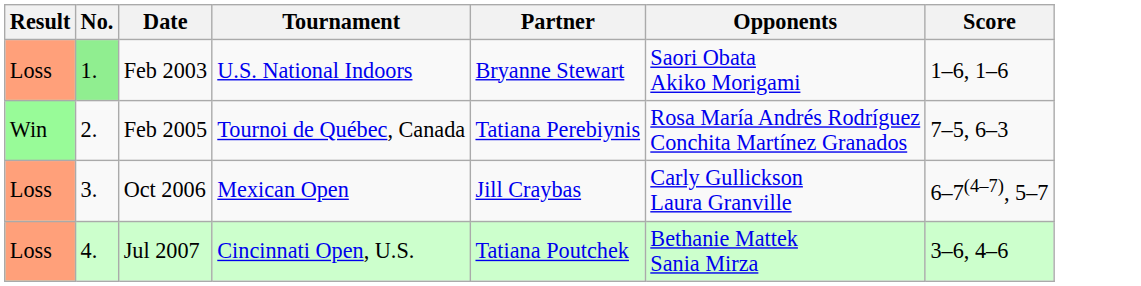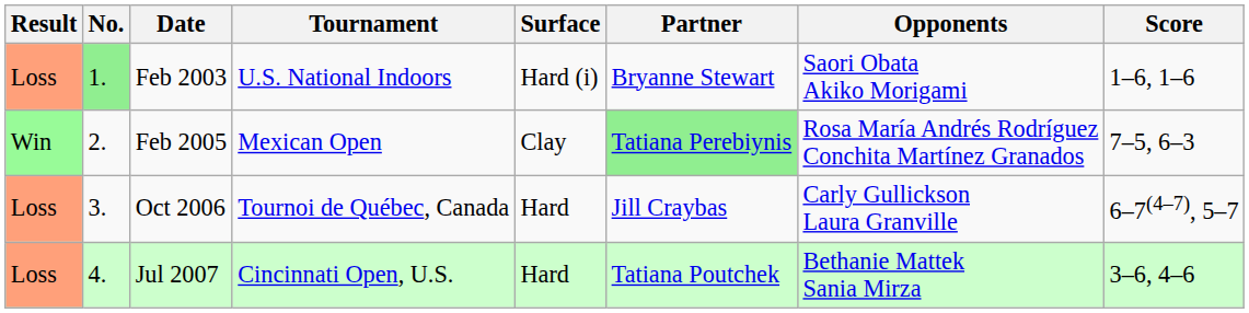+ column: Surface | Hard (i) | Clay | Hard | Hard
Feb 2005 | Tournament: Tournoi de Québec, Canada -> Mexican Open
Feb 2005 | Partner: no background -> lightgreen background
Oct 2006 | Tournament: Mexican Open -> Tournoi de Québec, Canada
